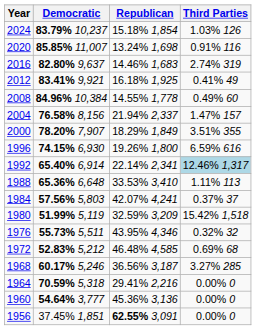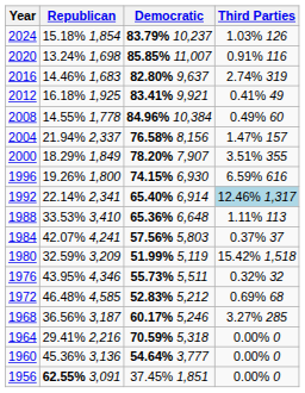columns swapped: Democratic <-> Republican
